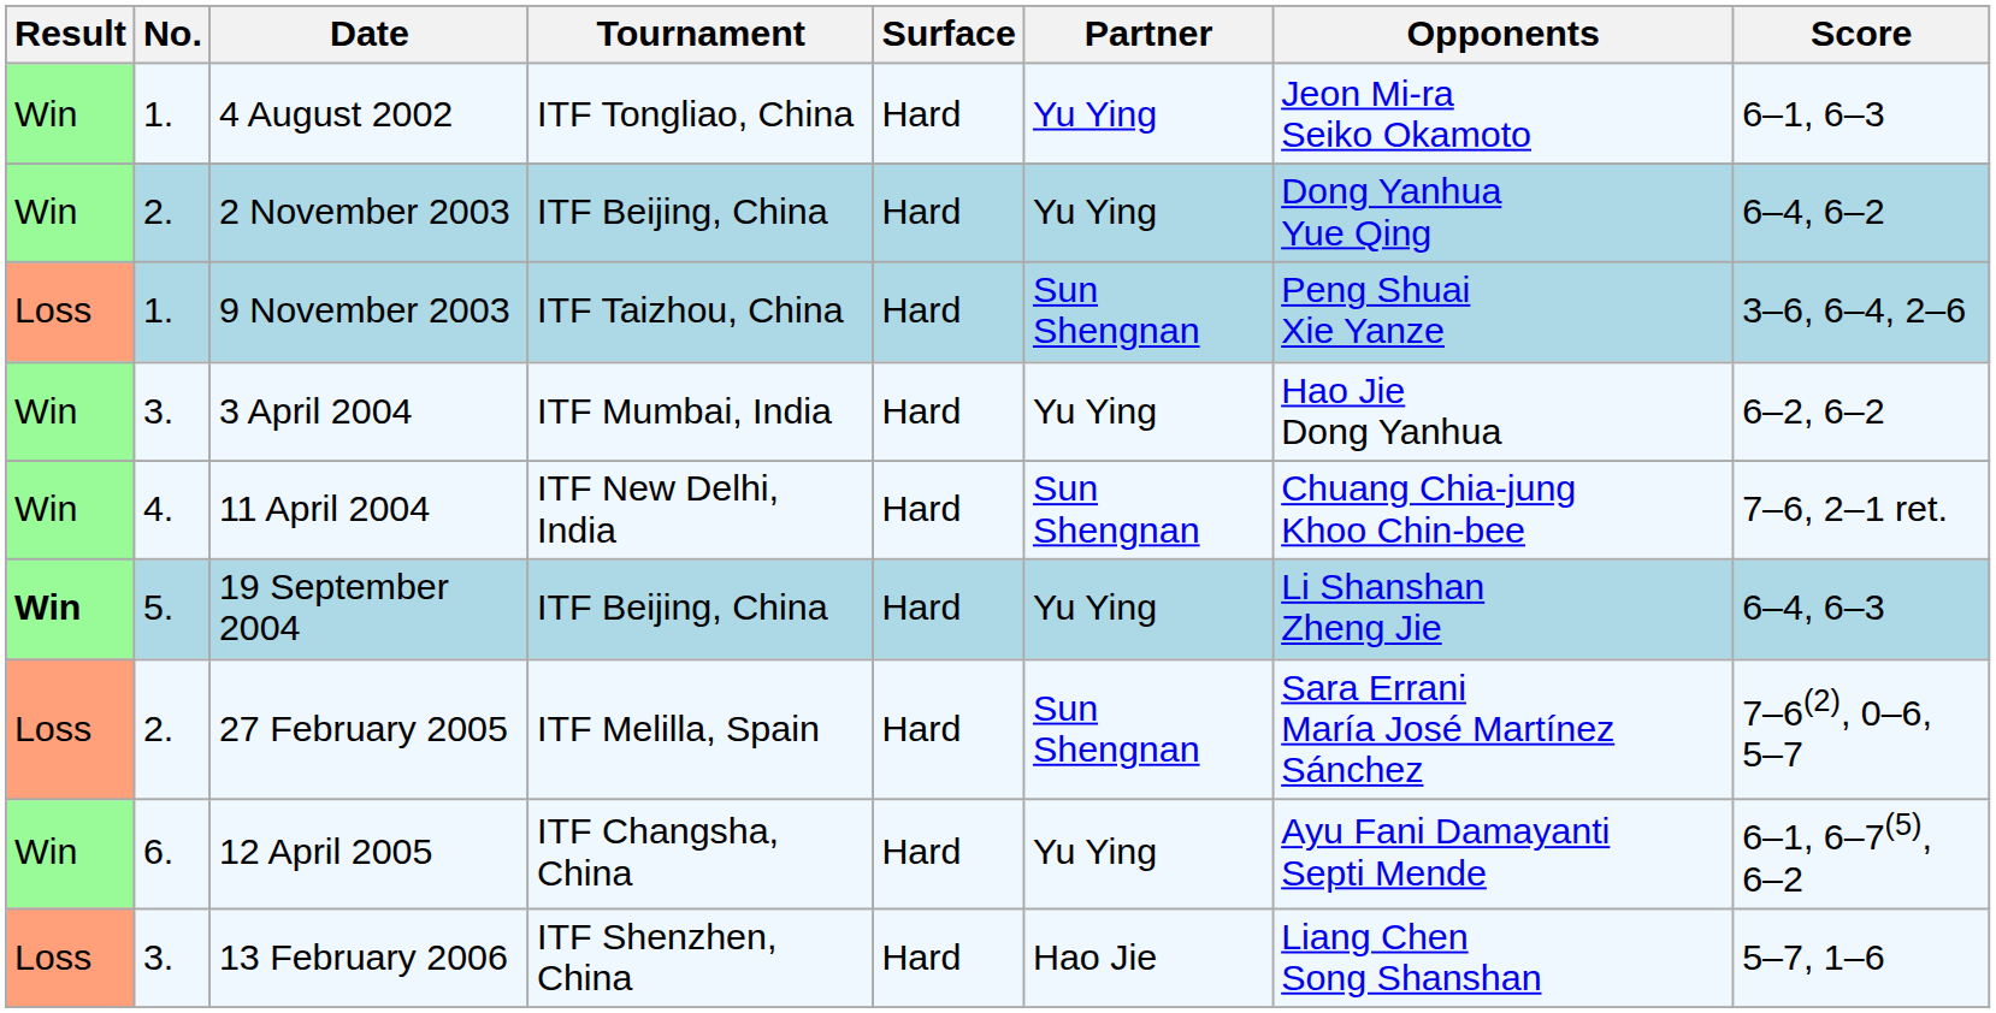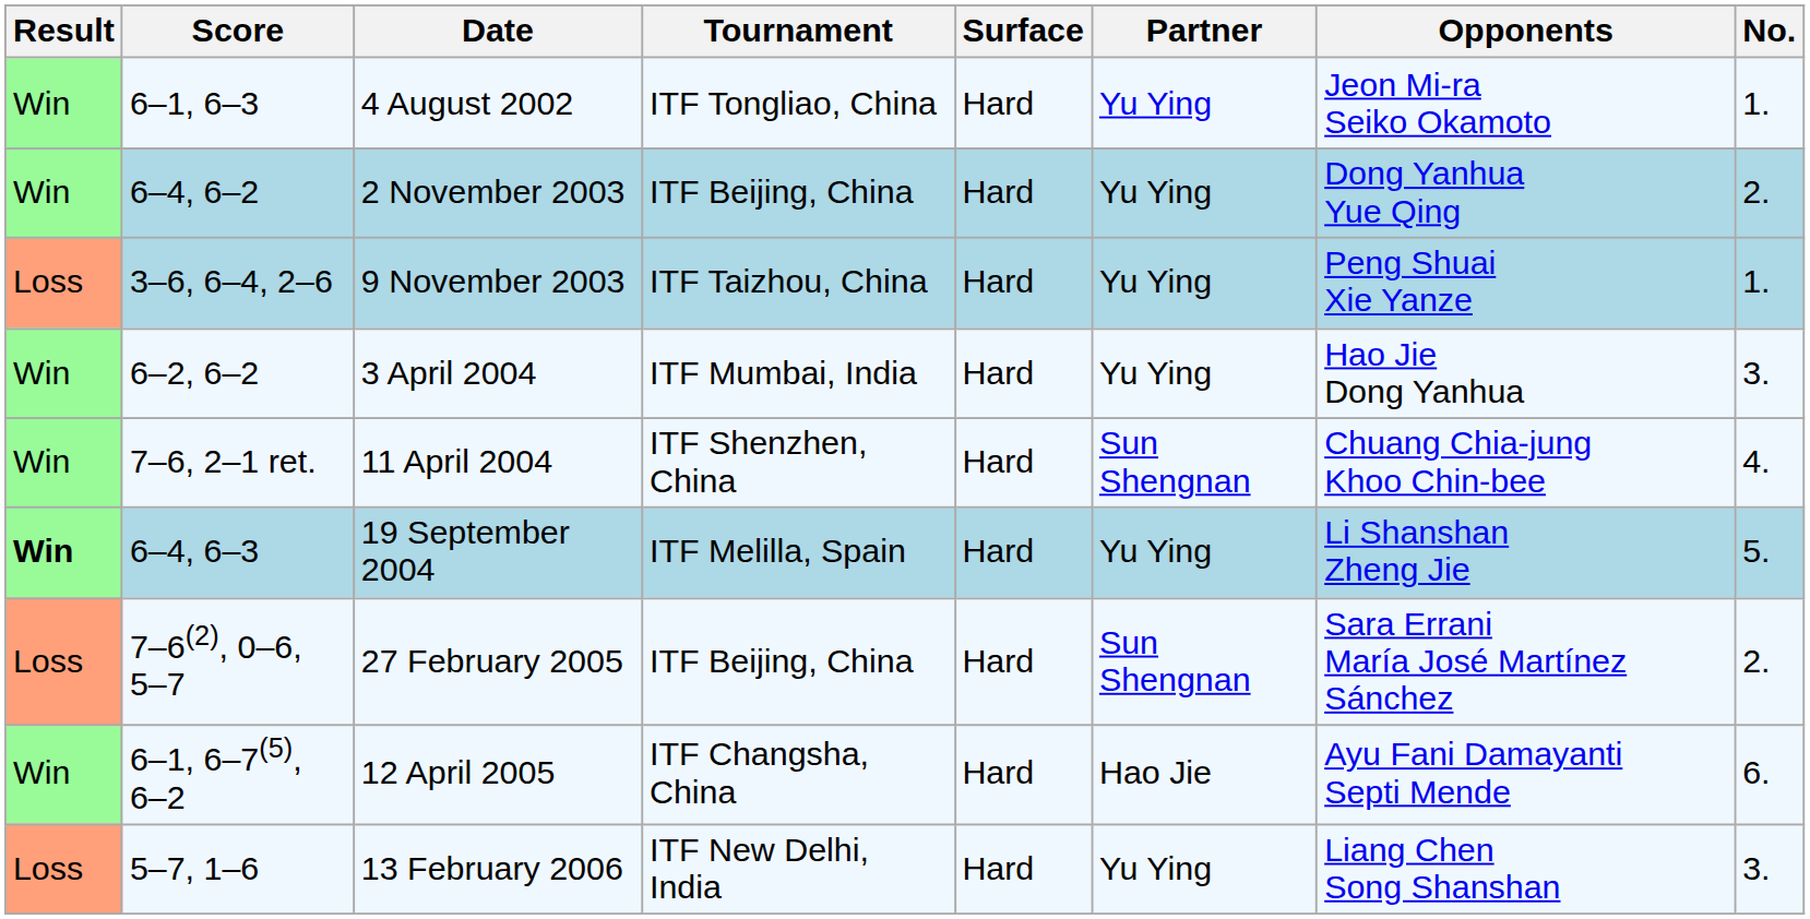columns swapped: No. <-> Score
9 November 2003 | Partner: Sun Shengnan -> Yu Ying
11 April 2004 | Tournament: ITF New Delhi, India -> ITF Shenzhen, China
19 September 2004 | Tournament: ITF Beijing, China -> ITF Melilla, Spain
27 February 2005 | Tournament: ITF Melilla, Spain -> ITF Beijing, China
12 April 2005 | Partner: Yu Ying -> Hao Jie
13 February 2006 | Tournament: ITF Shenzhen, China -> ITF New Delhi, India
13 February 2006 | Partner: Hao Jie -> Yu Ying
